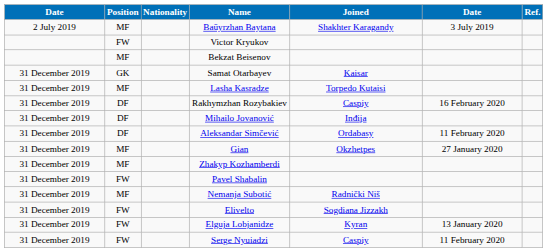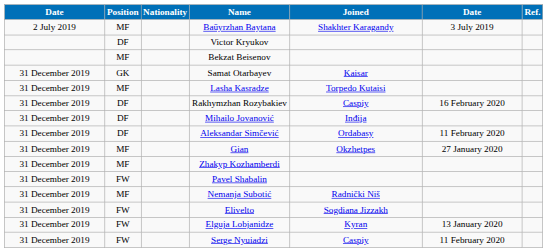Victor Kryukov | Position: FW -> DF
